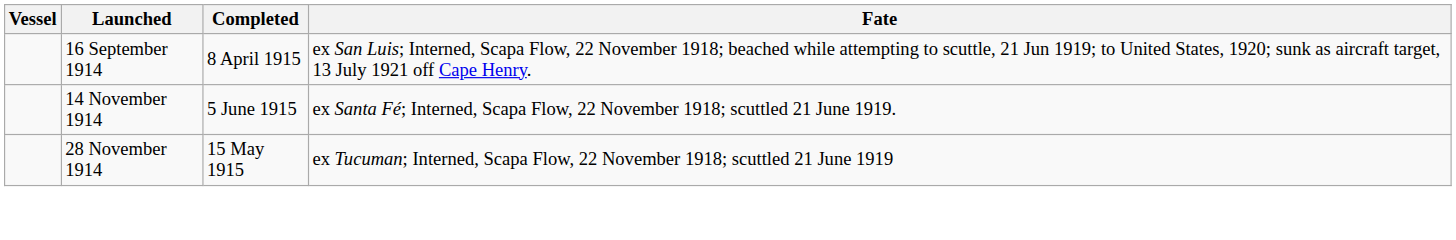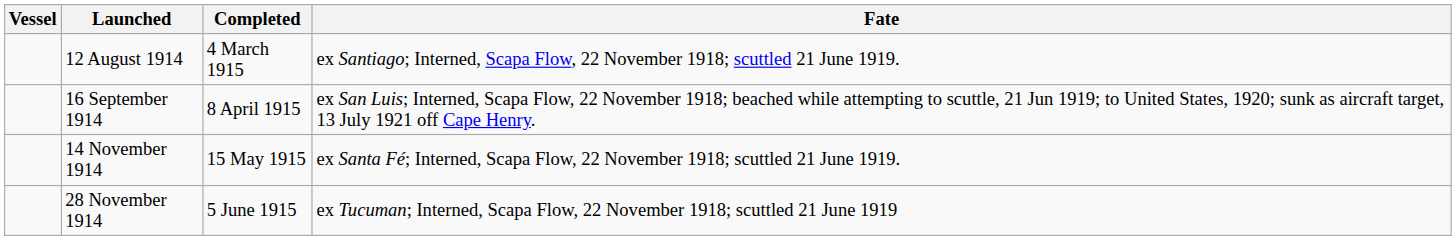+ row: 12 August 1914 | 4 March 1915 | ex Santiago; Interned, Scapa Flow, 22 November 1918; scuttled 21 June 1919.
14 November 1914 | Completed: 5 June 1915 -> 15 May 1915
28 November 1914 | Completed: 15 May 1915 -> 5 June 1915
